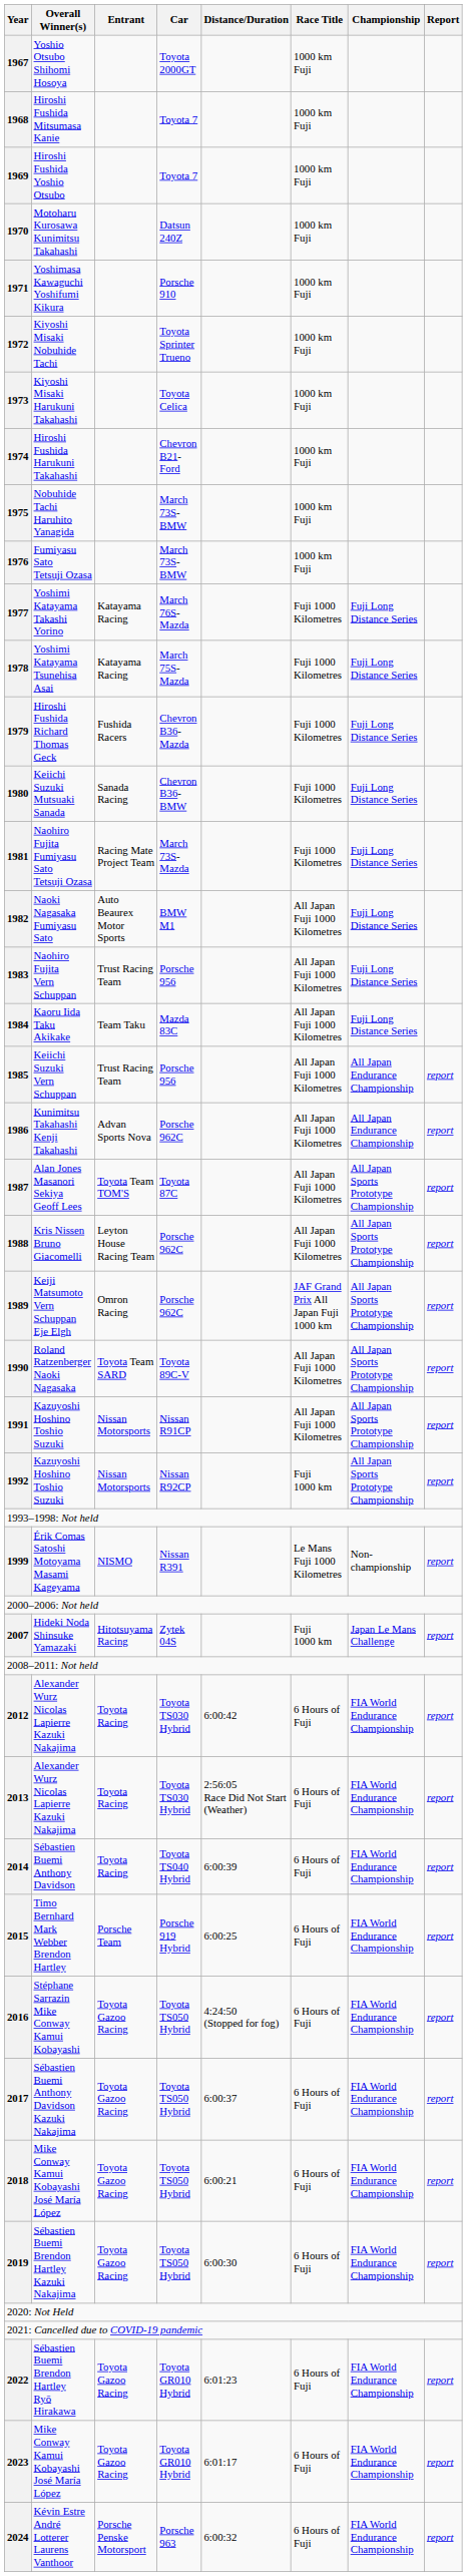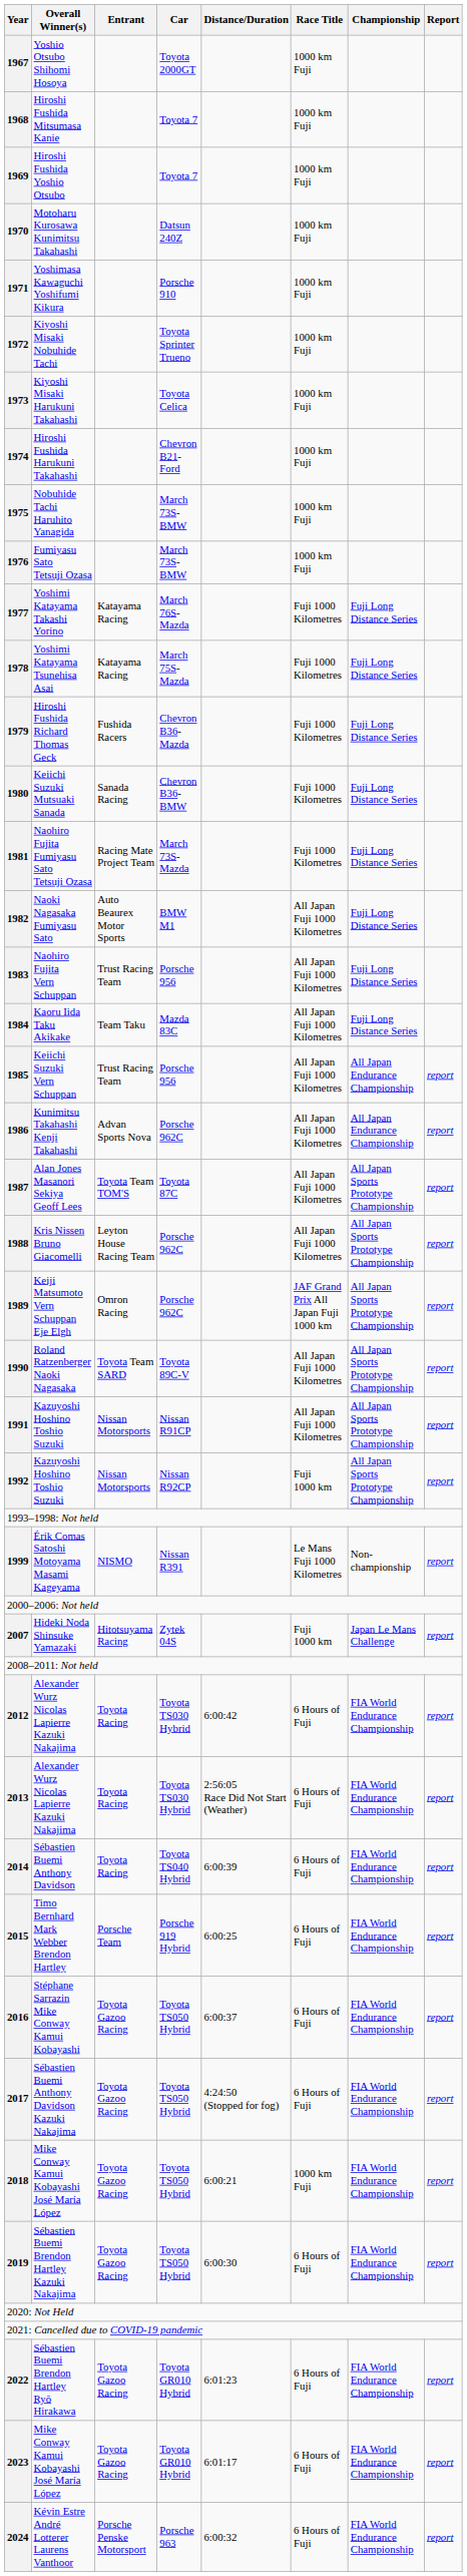Stéphane Sarrazin Mike Conway Kamui Kobayashi | Distance/Duration: 4:24:50 (Stopped for fog) -> 6:00:37
Sébastien Buemi Anthony Davidson Kazuki Nakajima | Distance/Duration: 6:00:37 -> 4:24:50 (Stopped for fog)
2018 / Mike Conway Kamui Kobayashi José María López | Race Title: 6 Hours of Fuji -> 1000 km Fuji
